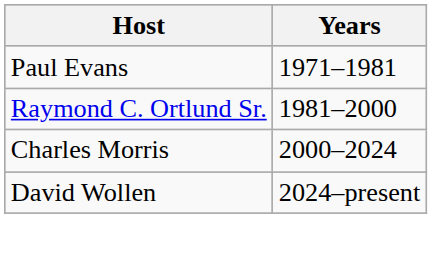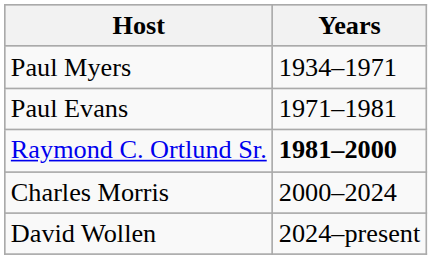+ row: Paul Myers | 1934–1971
Raymond C. Ortlund Sr. | Years: normal -> bold
